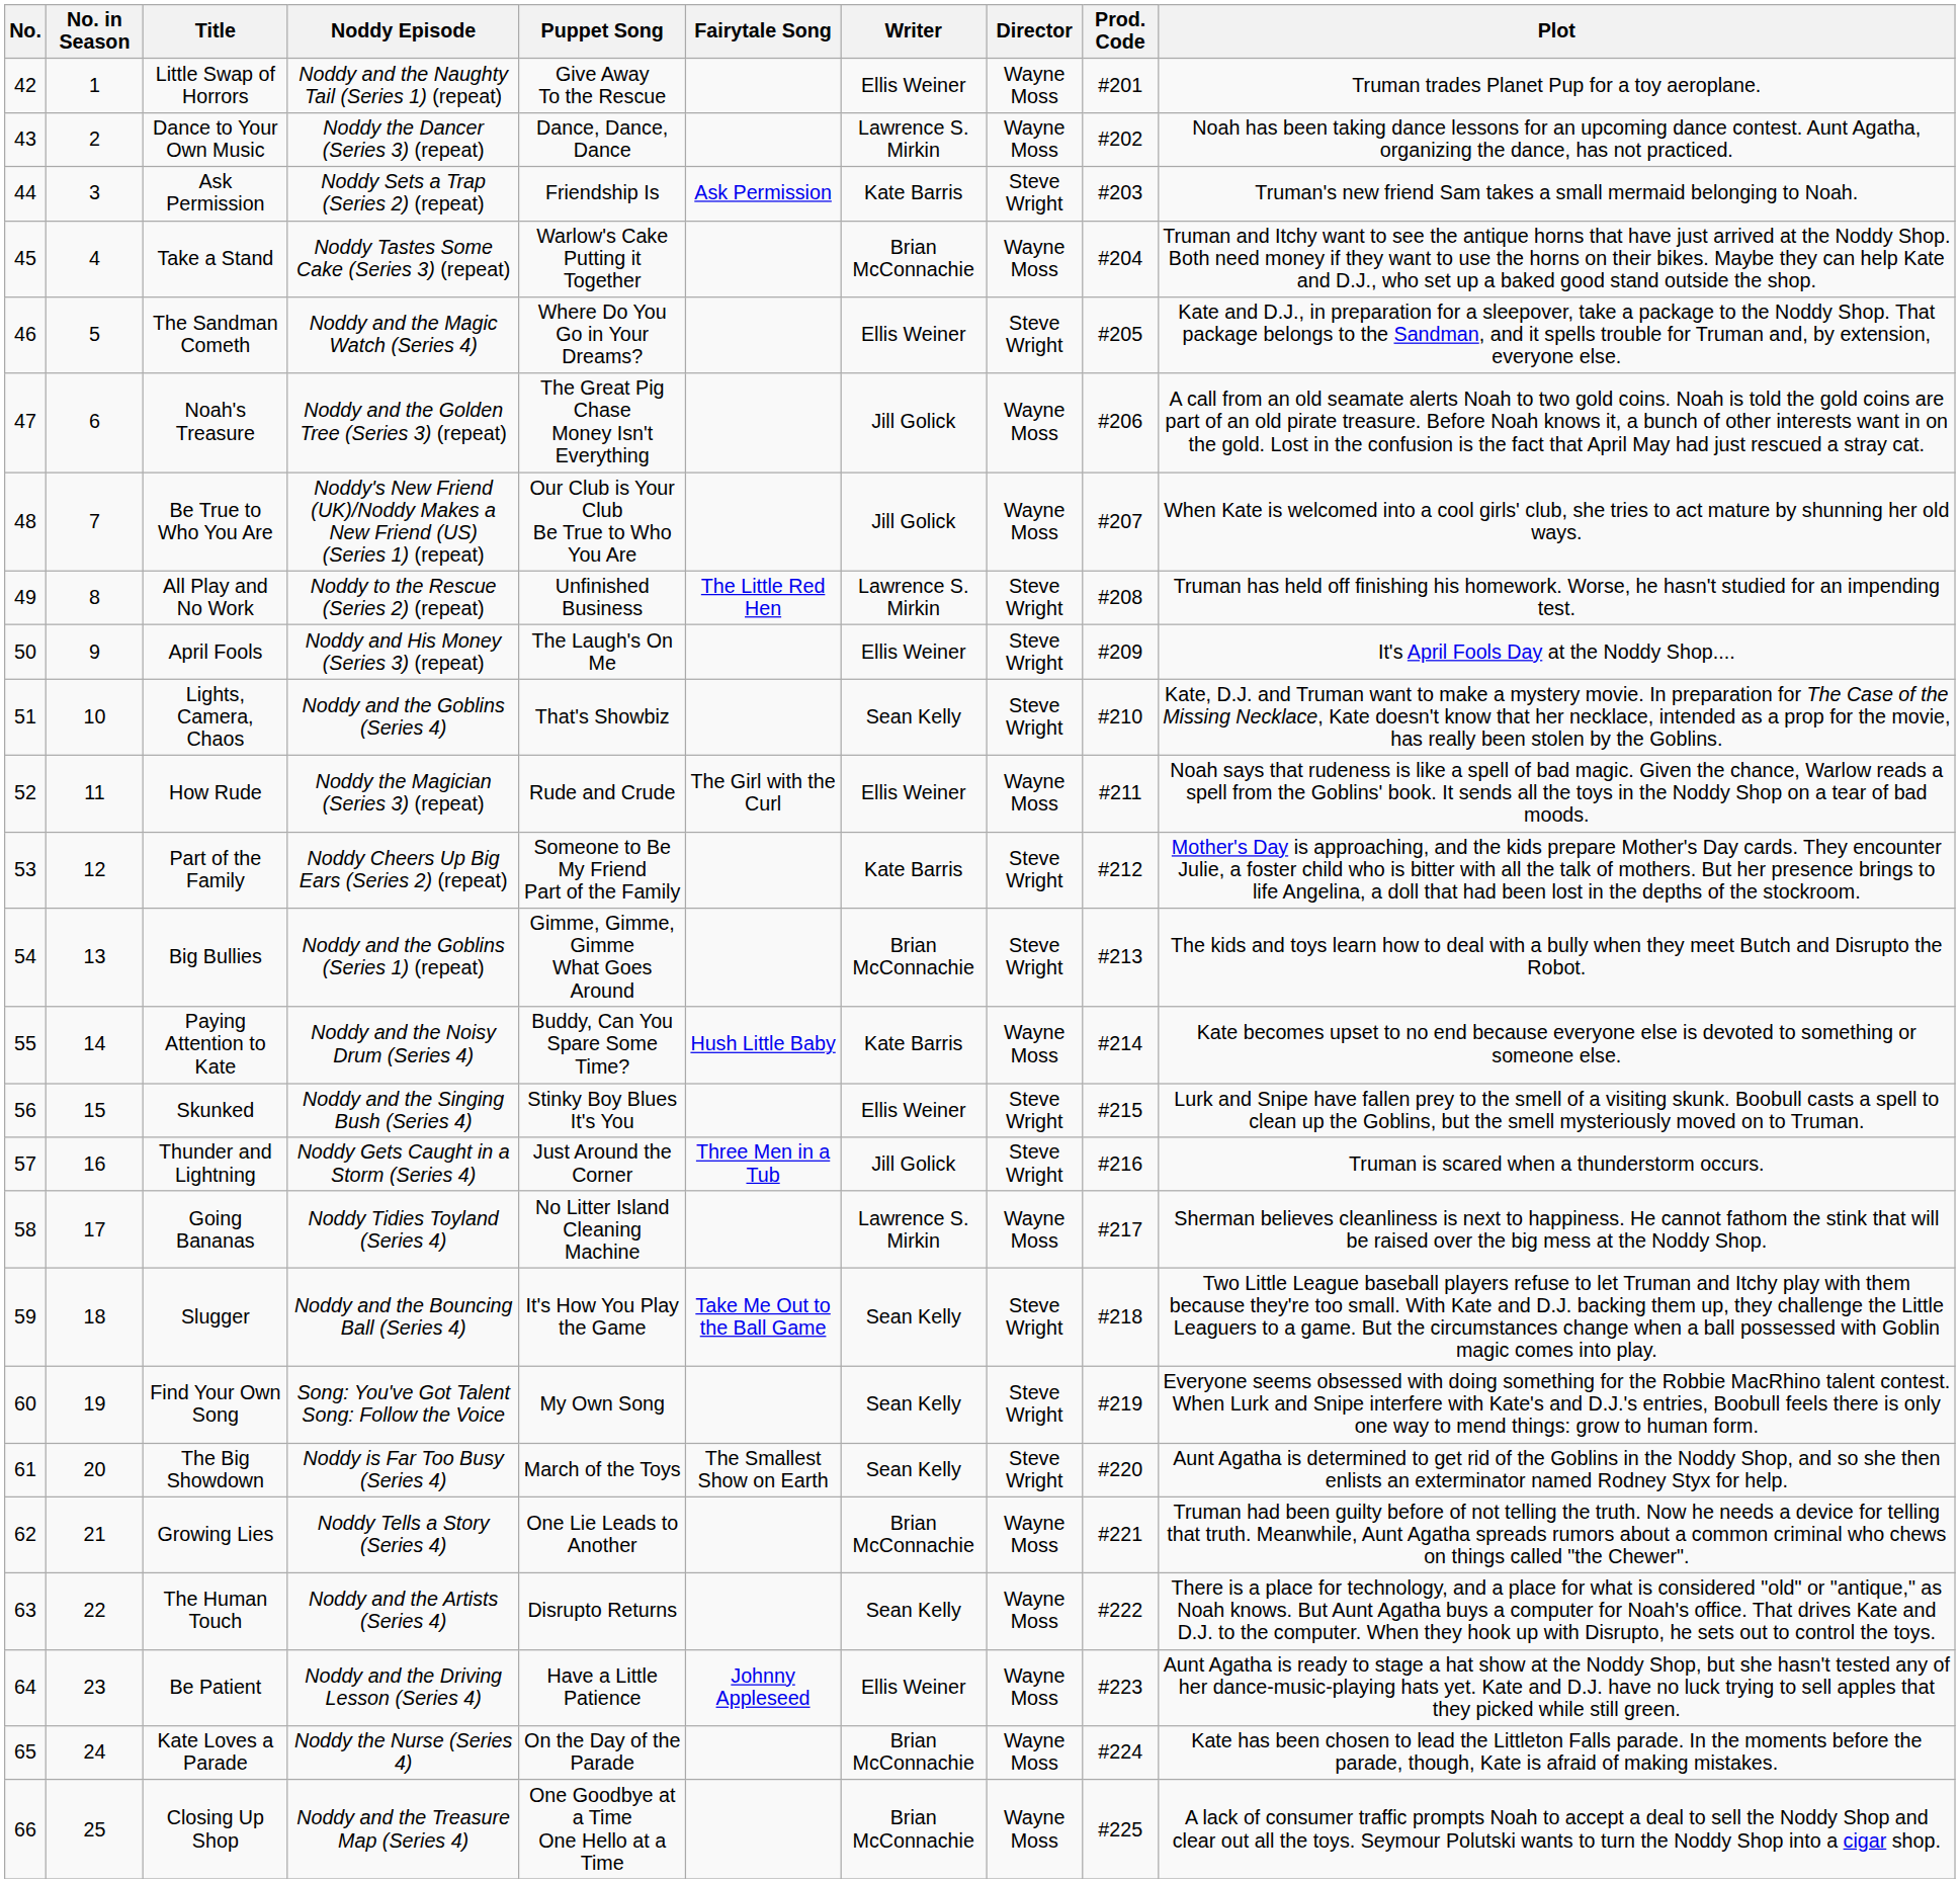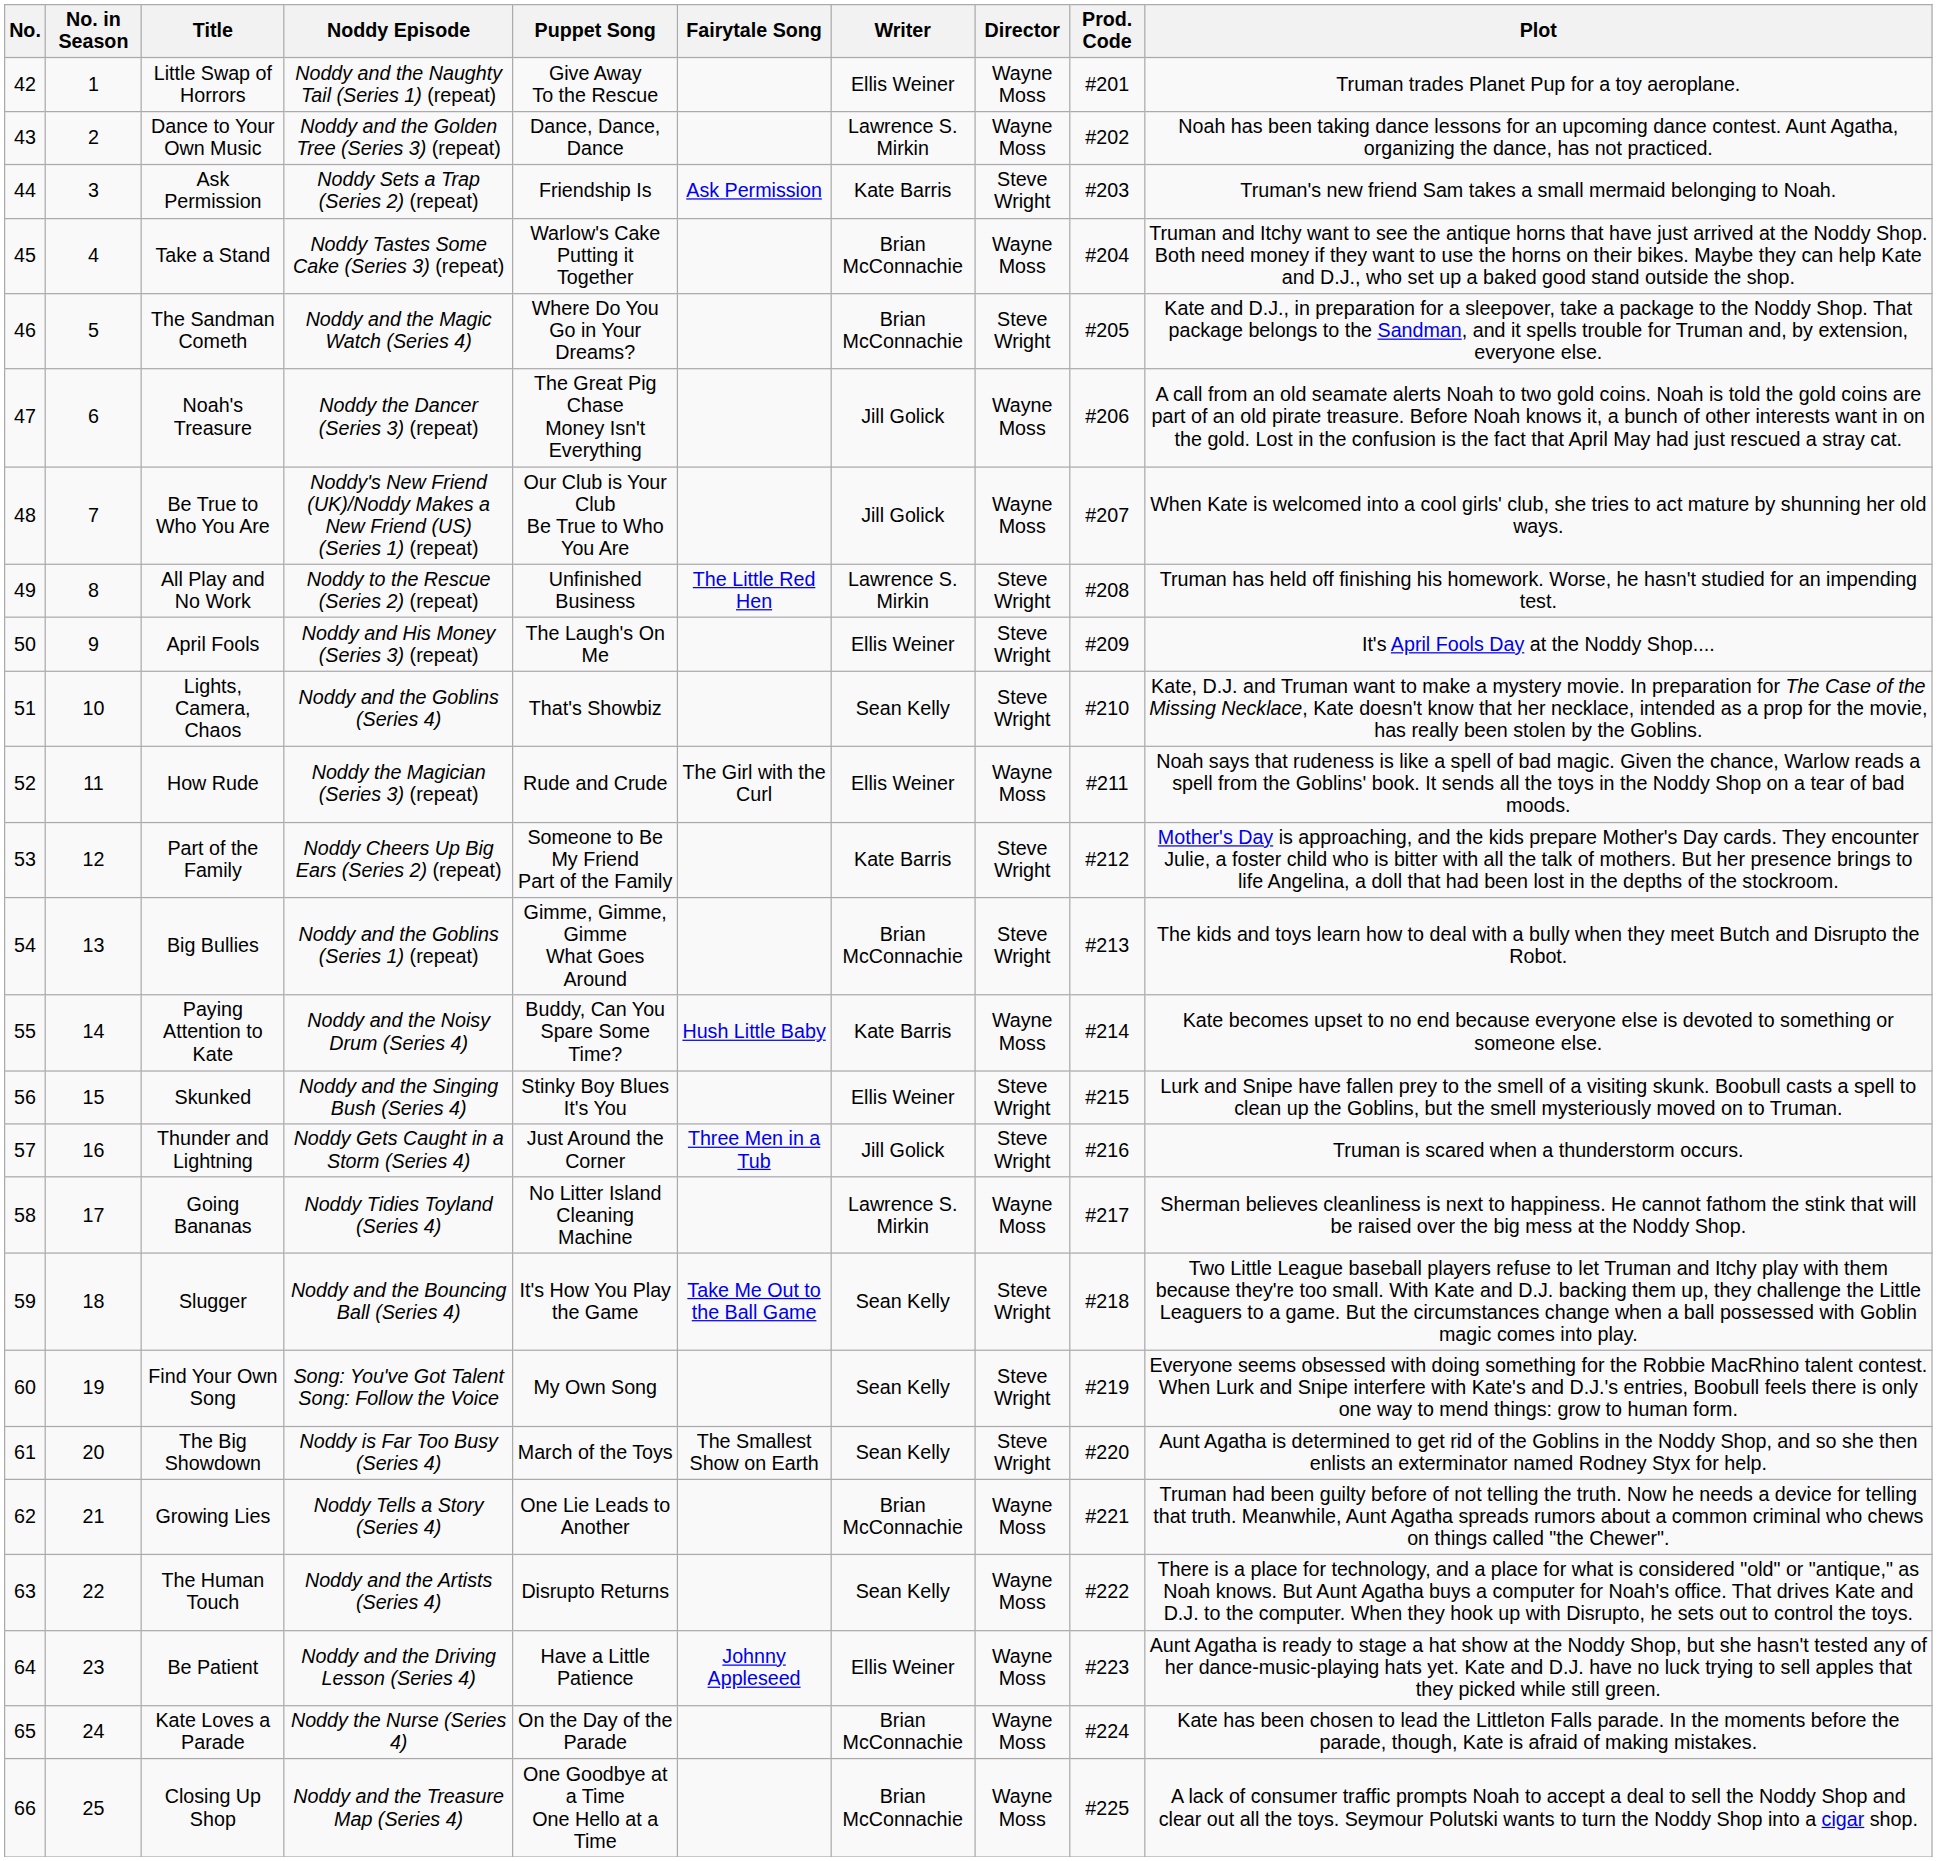Dance to Your Own Music | Noddy Episode: Noddy the Dancer (Series 3) (repeat) -> Noddy and the Golden Tree (Series 3) (repeat)
The Sandman Cometh | Writer: Ellis Weiner -> Brian McConnachie
Noah's Treasure | Noddy Episode: Noddy and the Golden Tree (Series 3) (repeat) -> Noddy the Dancer (Series 3) (repeat)
